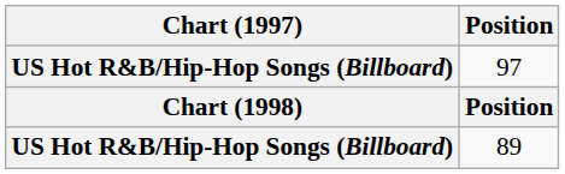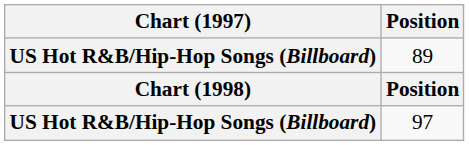rows swapped: 97 <-> 89
